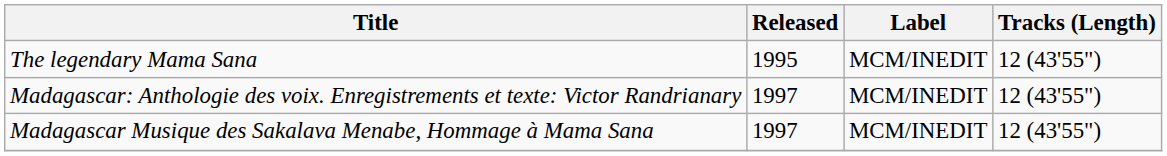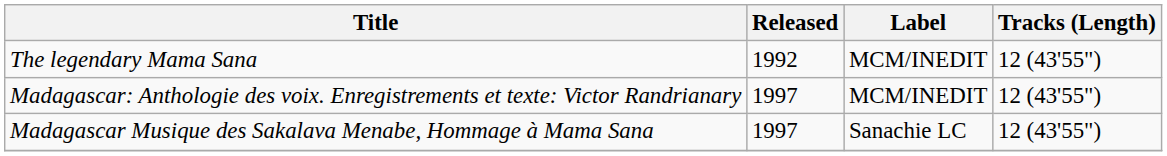The legendary Mama Sana | Released: 1995 -> 1992
Madagascar Musique des Sakalava Menabe, Hommage à Mama Sana | Label: MCM/INEDIT -> Sanachie LC
